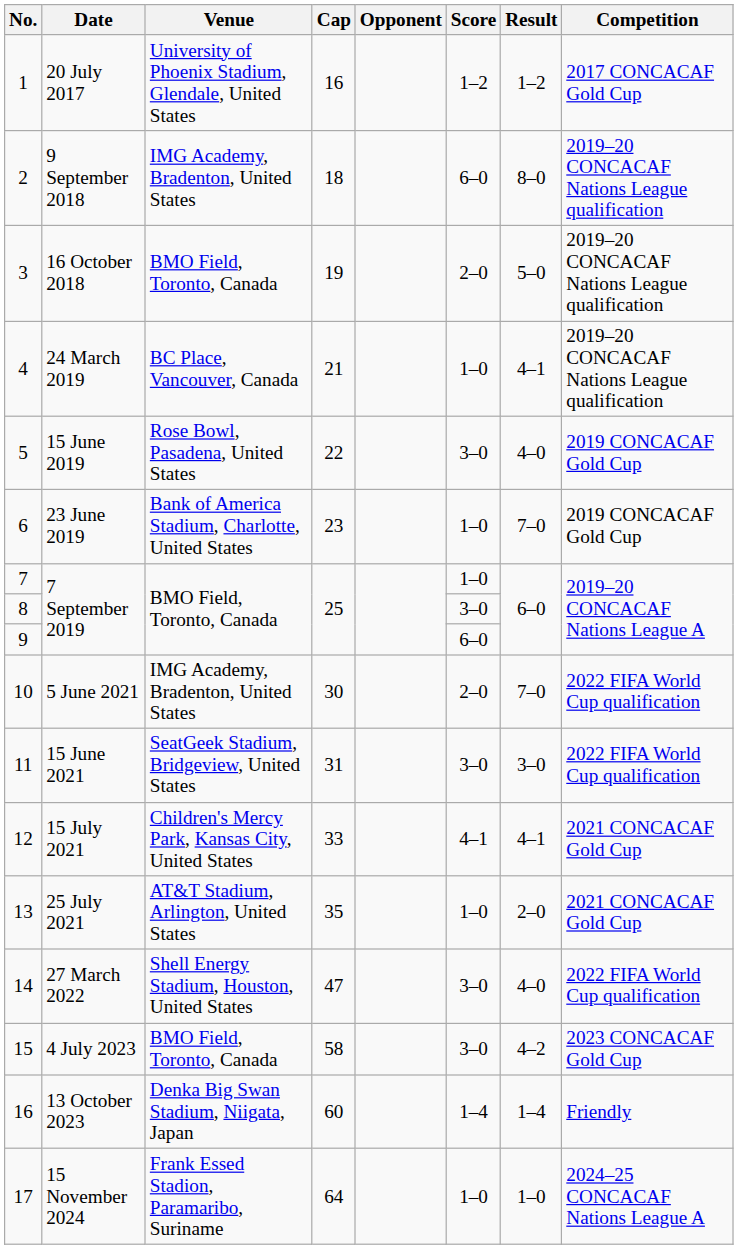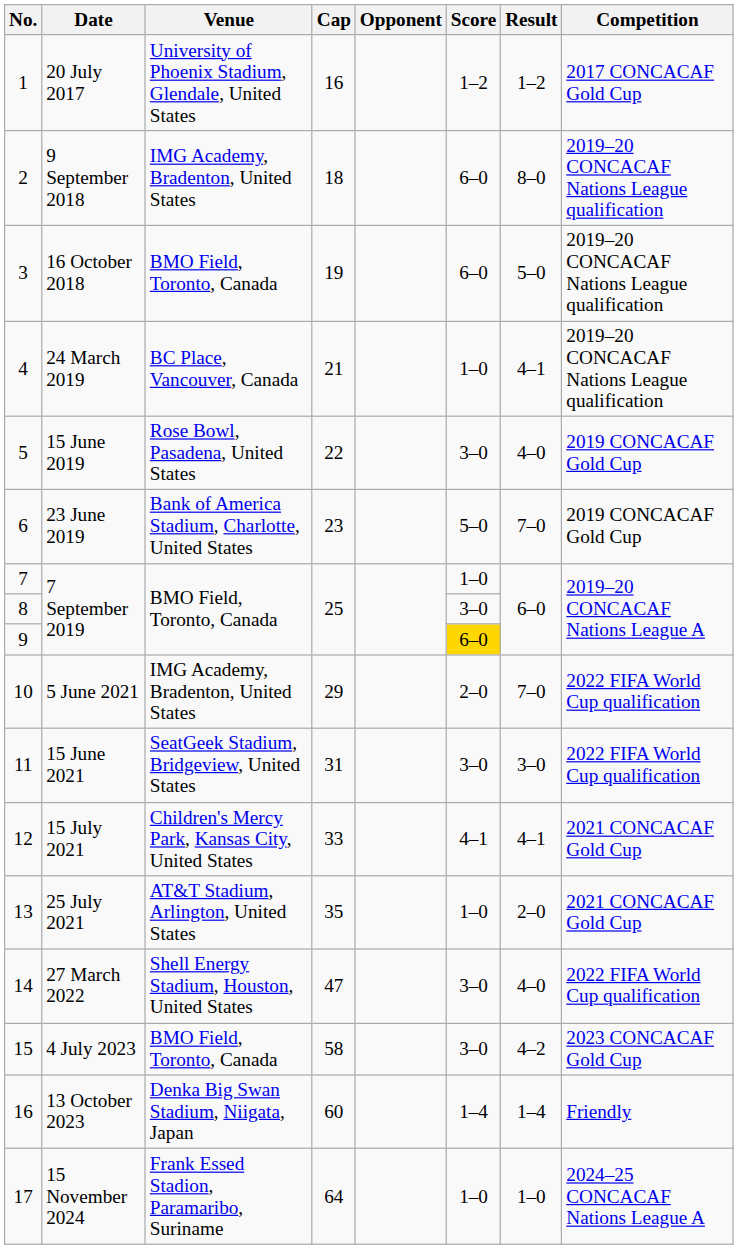3 | Score: 2–0 -> 6–0
6 | Score: 1–0 -> 5–0
9 | Score: no background -> gold background
10 | Cap: 30 -> 29
